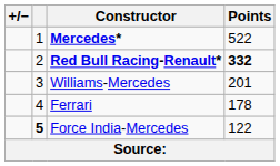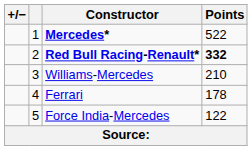Williams-Mercedes | Points: 201 -> 210
Force India-Mercedes | column 2: bold -> normal
